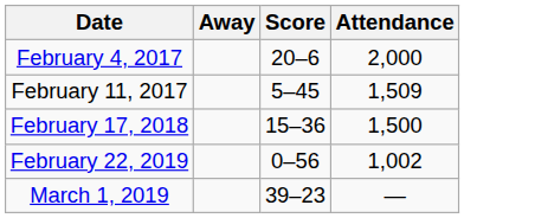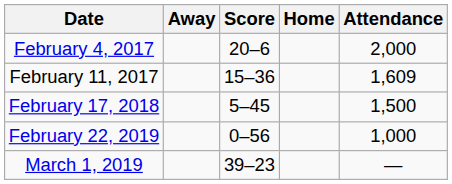+ column: Home
February 11, 2017 | Score: 5–45 -> 15–36
February 11, 2017 | Attendance: 1,509 -> 1,609
February 17, 2018 | Score: 15–36 -> 5–45
February 22, 2019 | Attendance: 1,002 -> 1,000
